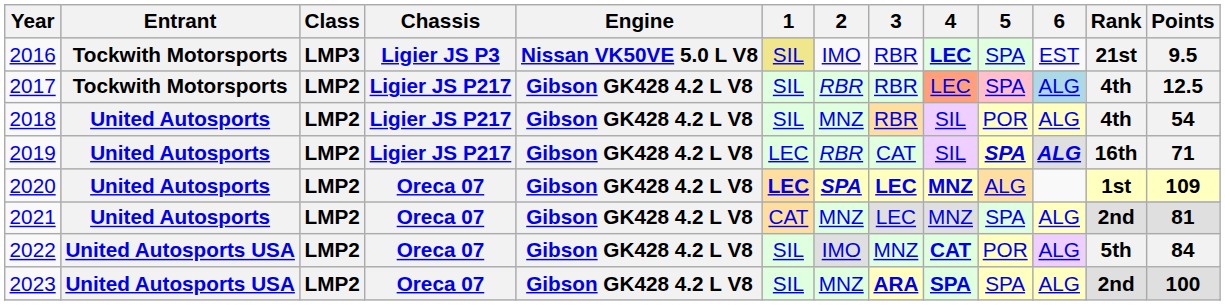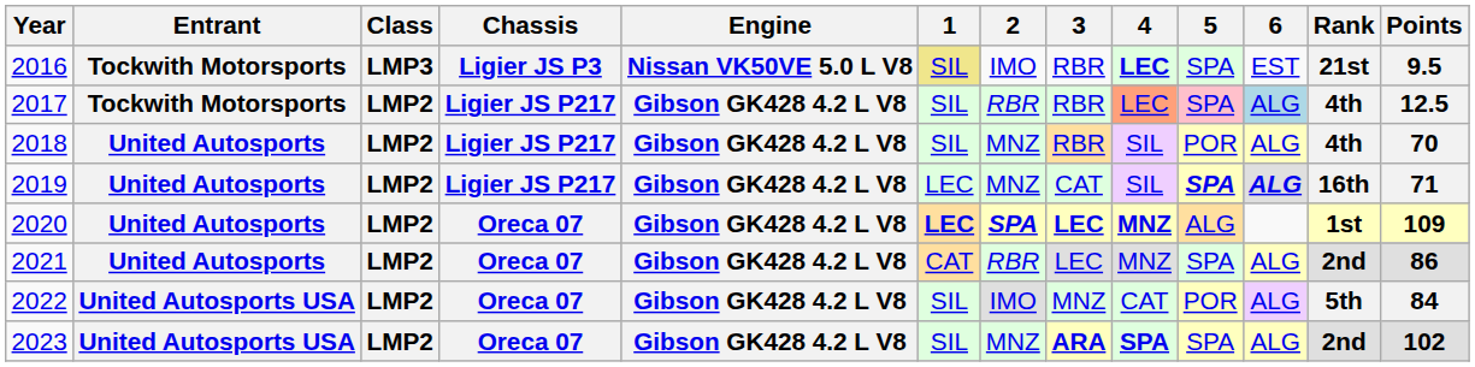2018 | Points: 54 -> 70
2019 | 2: RBR -> MNZ
2021 | 2: MNZ -> RBR
2021 | Points: 81 -> 86
2022 | 4: bold -> normal
2023 | Points: 100 -> 102
